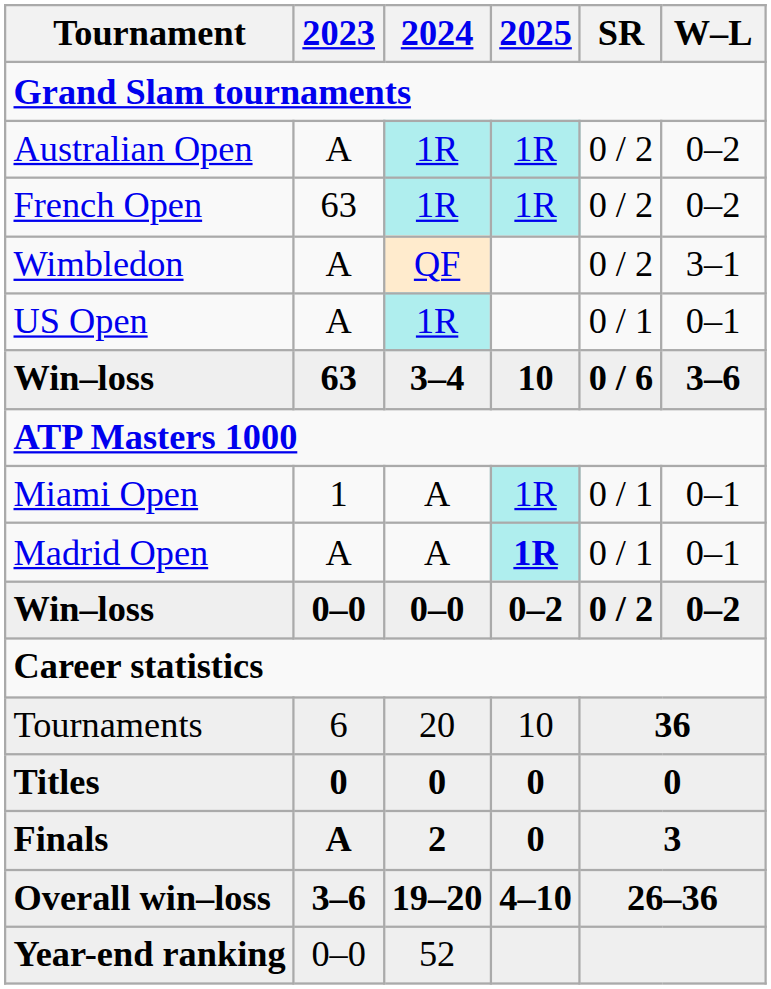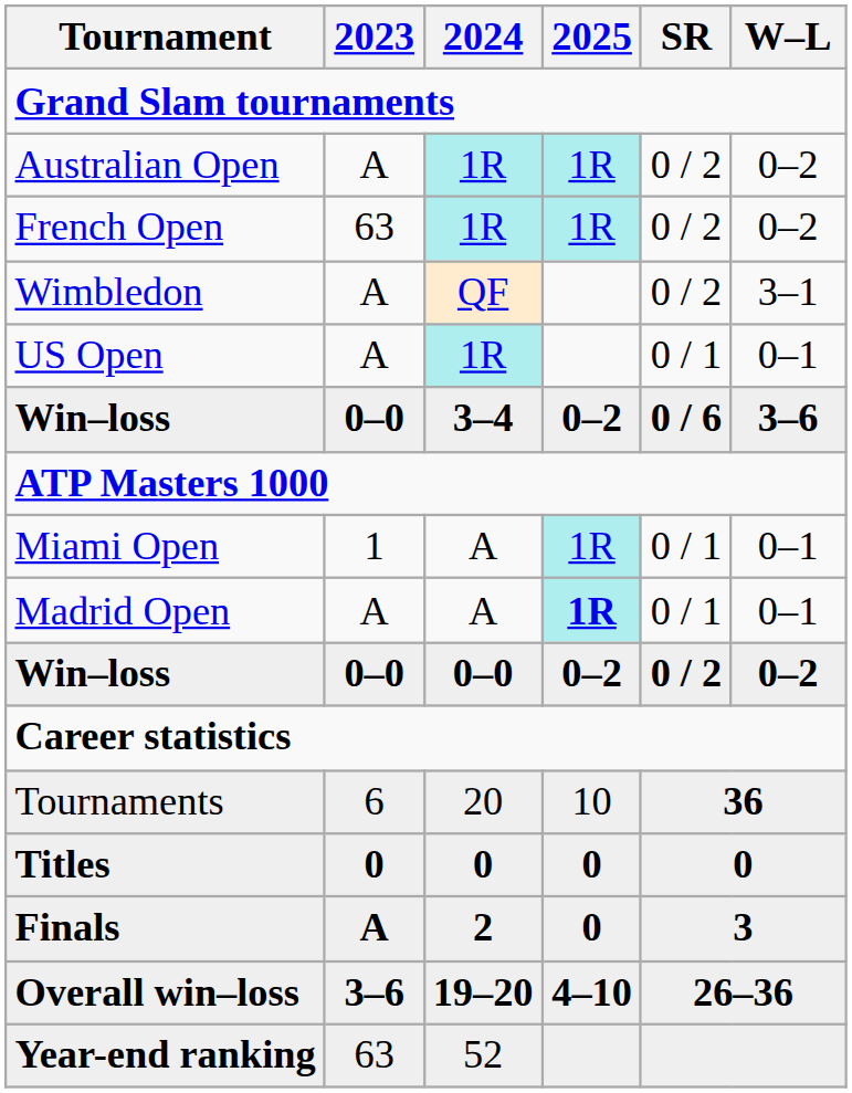Win–loss / 3–4 | 2023: 63 -> 0–0
Win–loss / 3–4 | 2025: 10 -> 0–2
Year-end ranking | 2023: 0–0 -> 63
